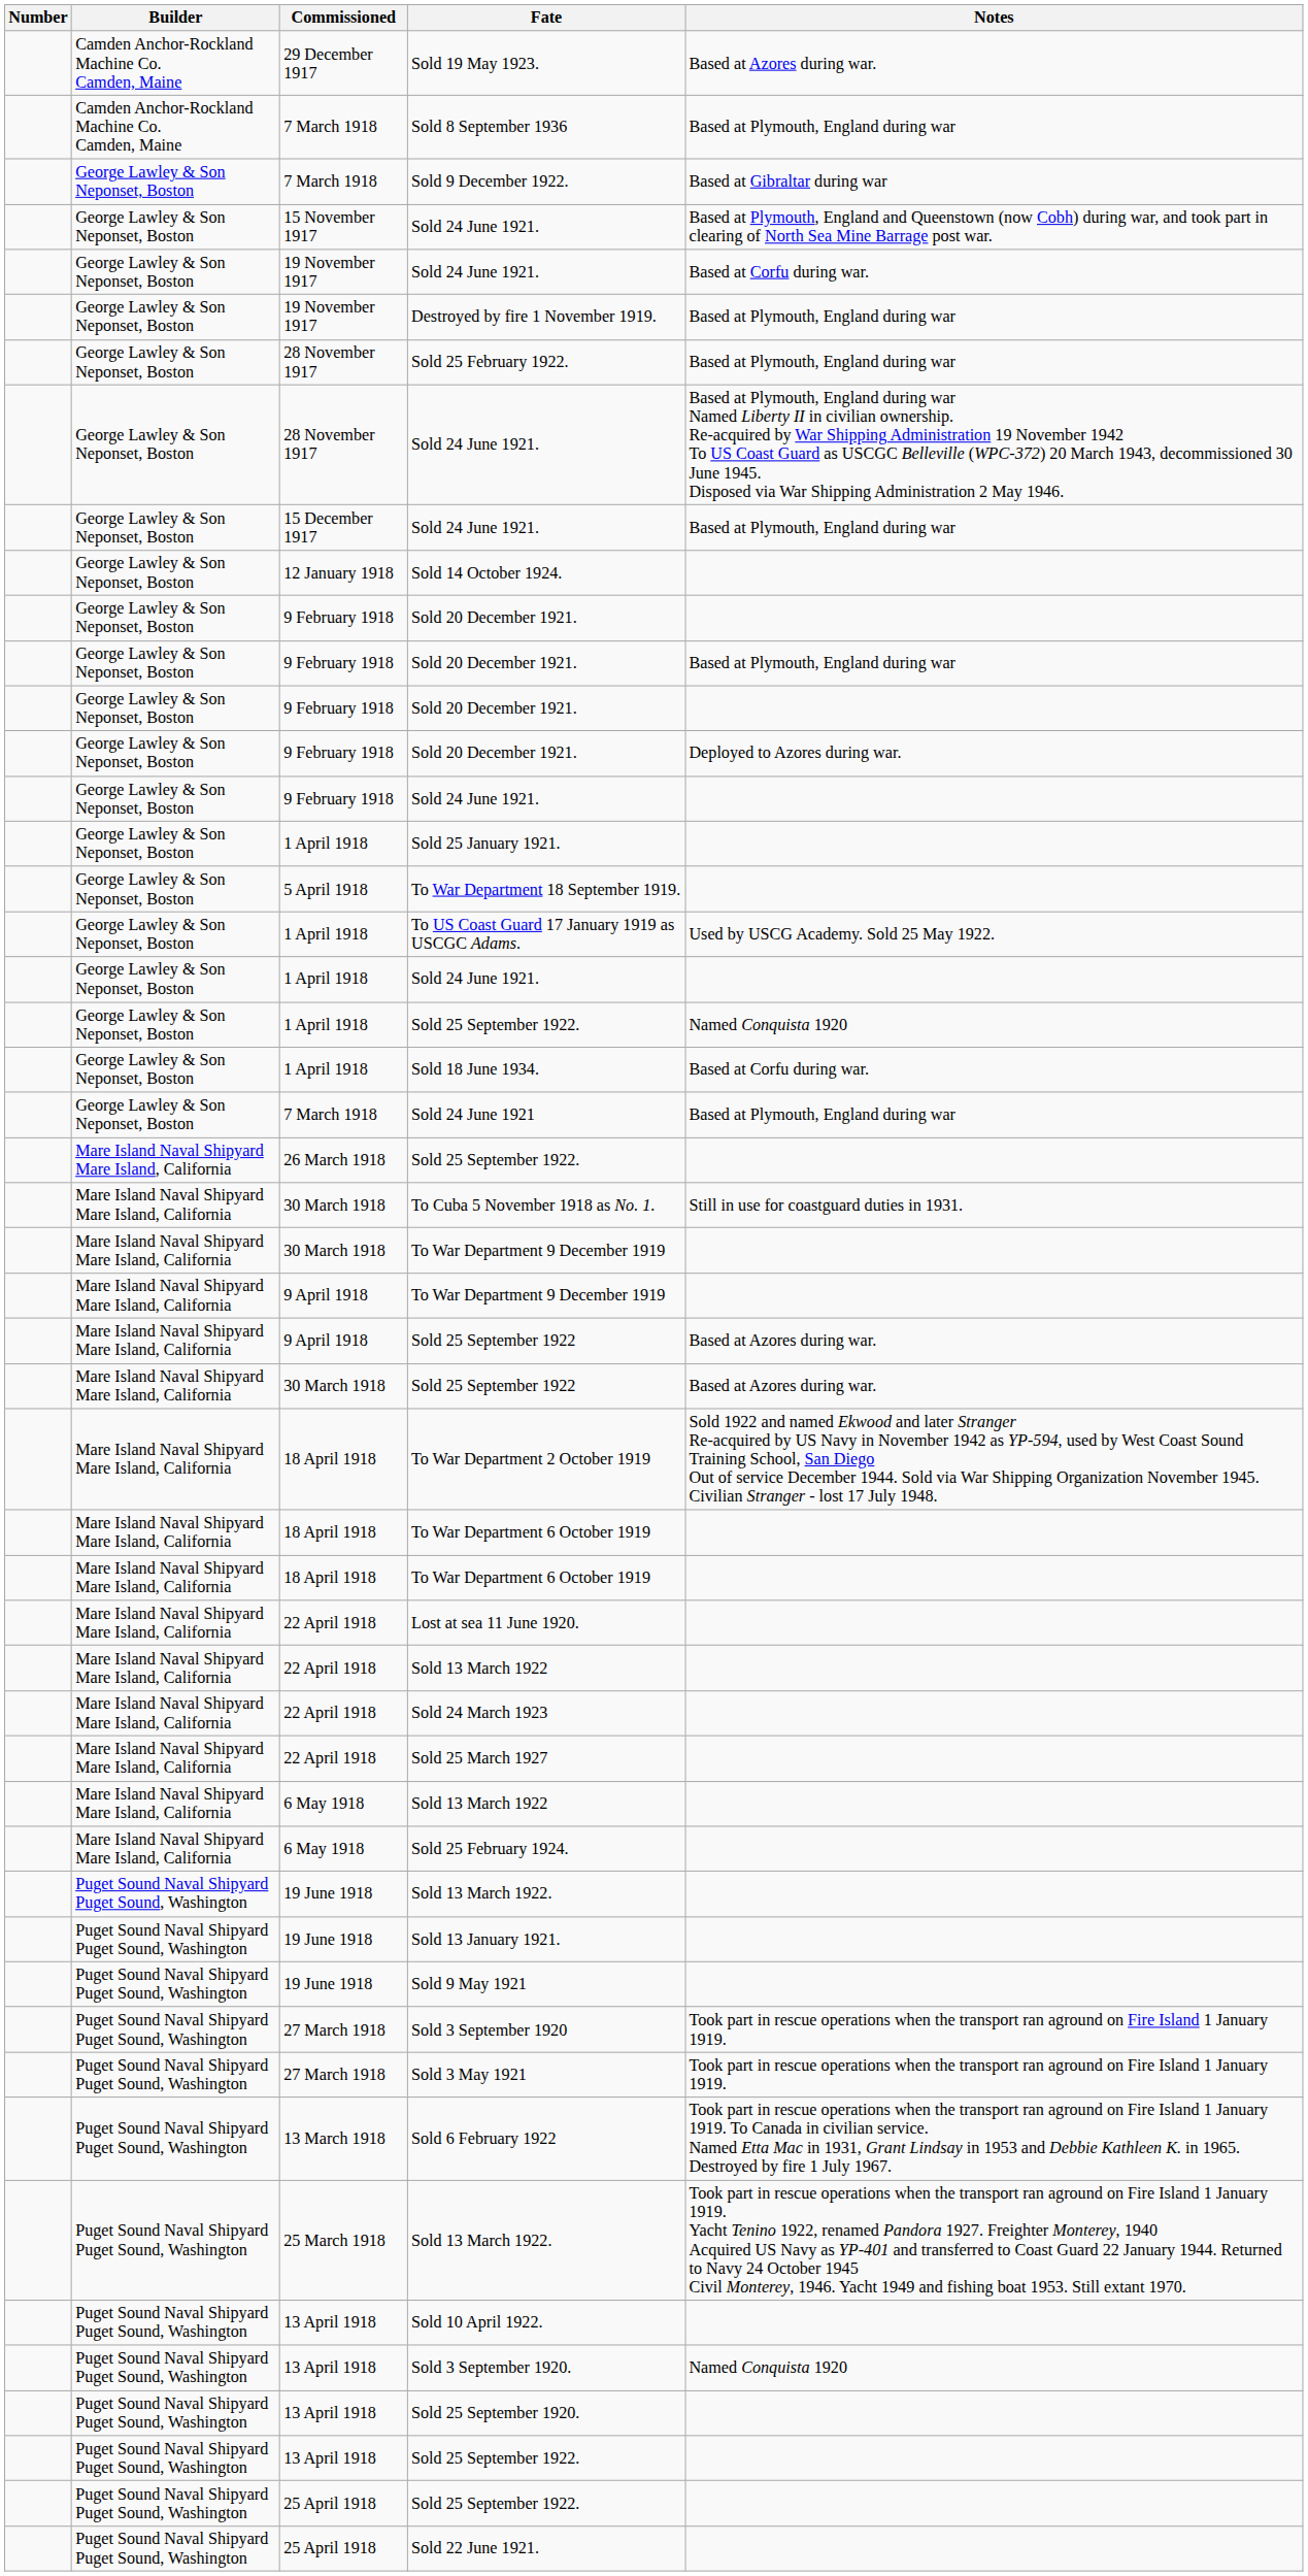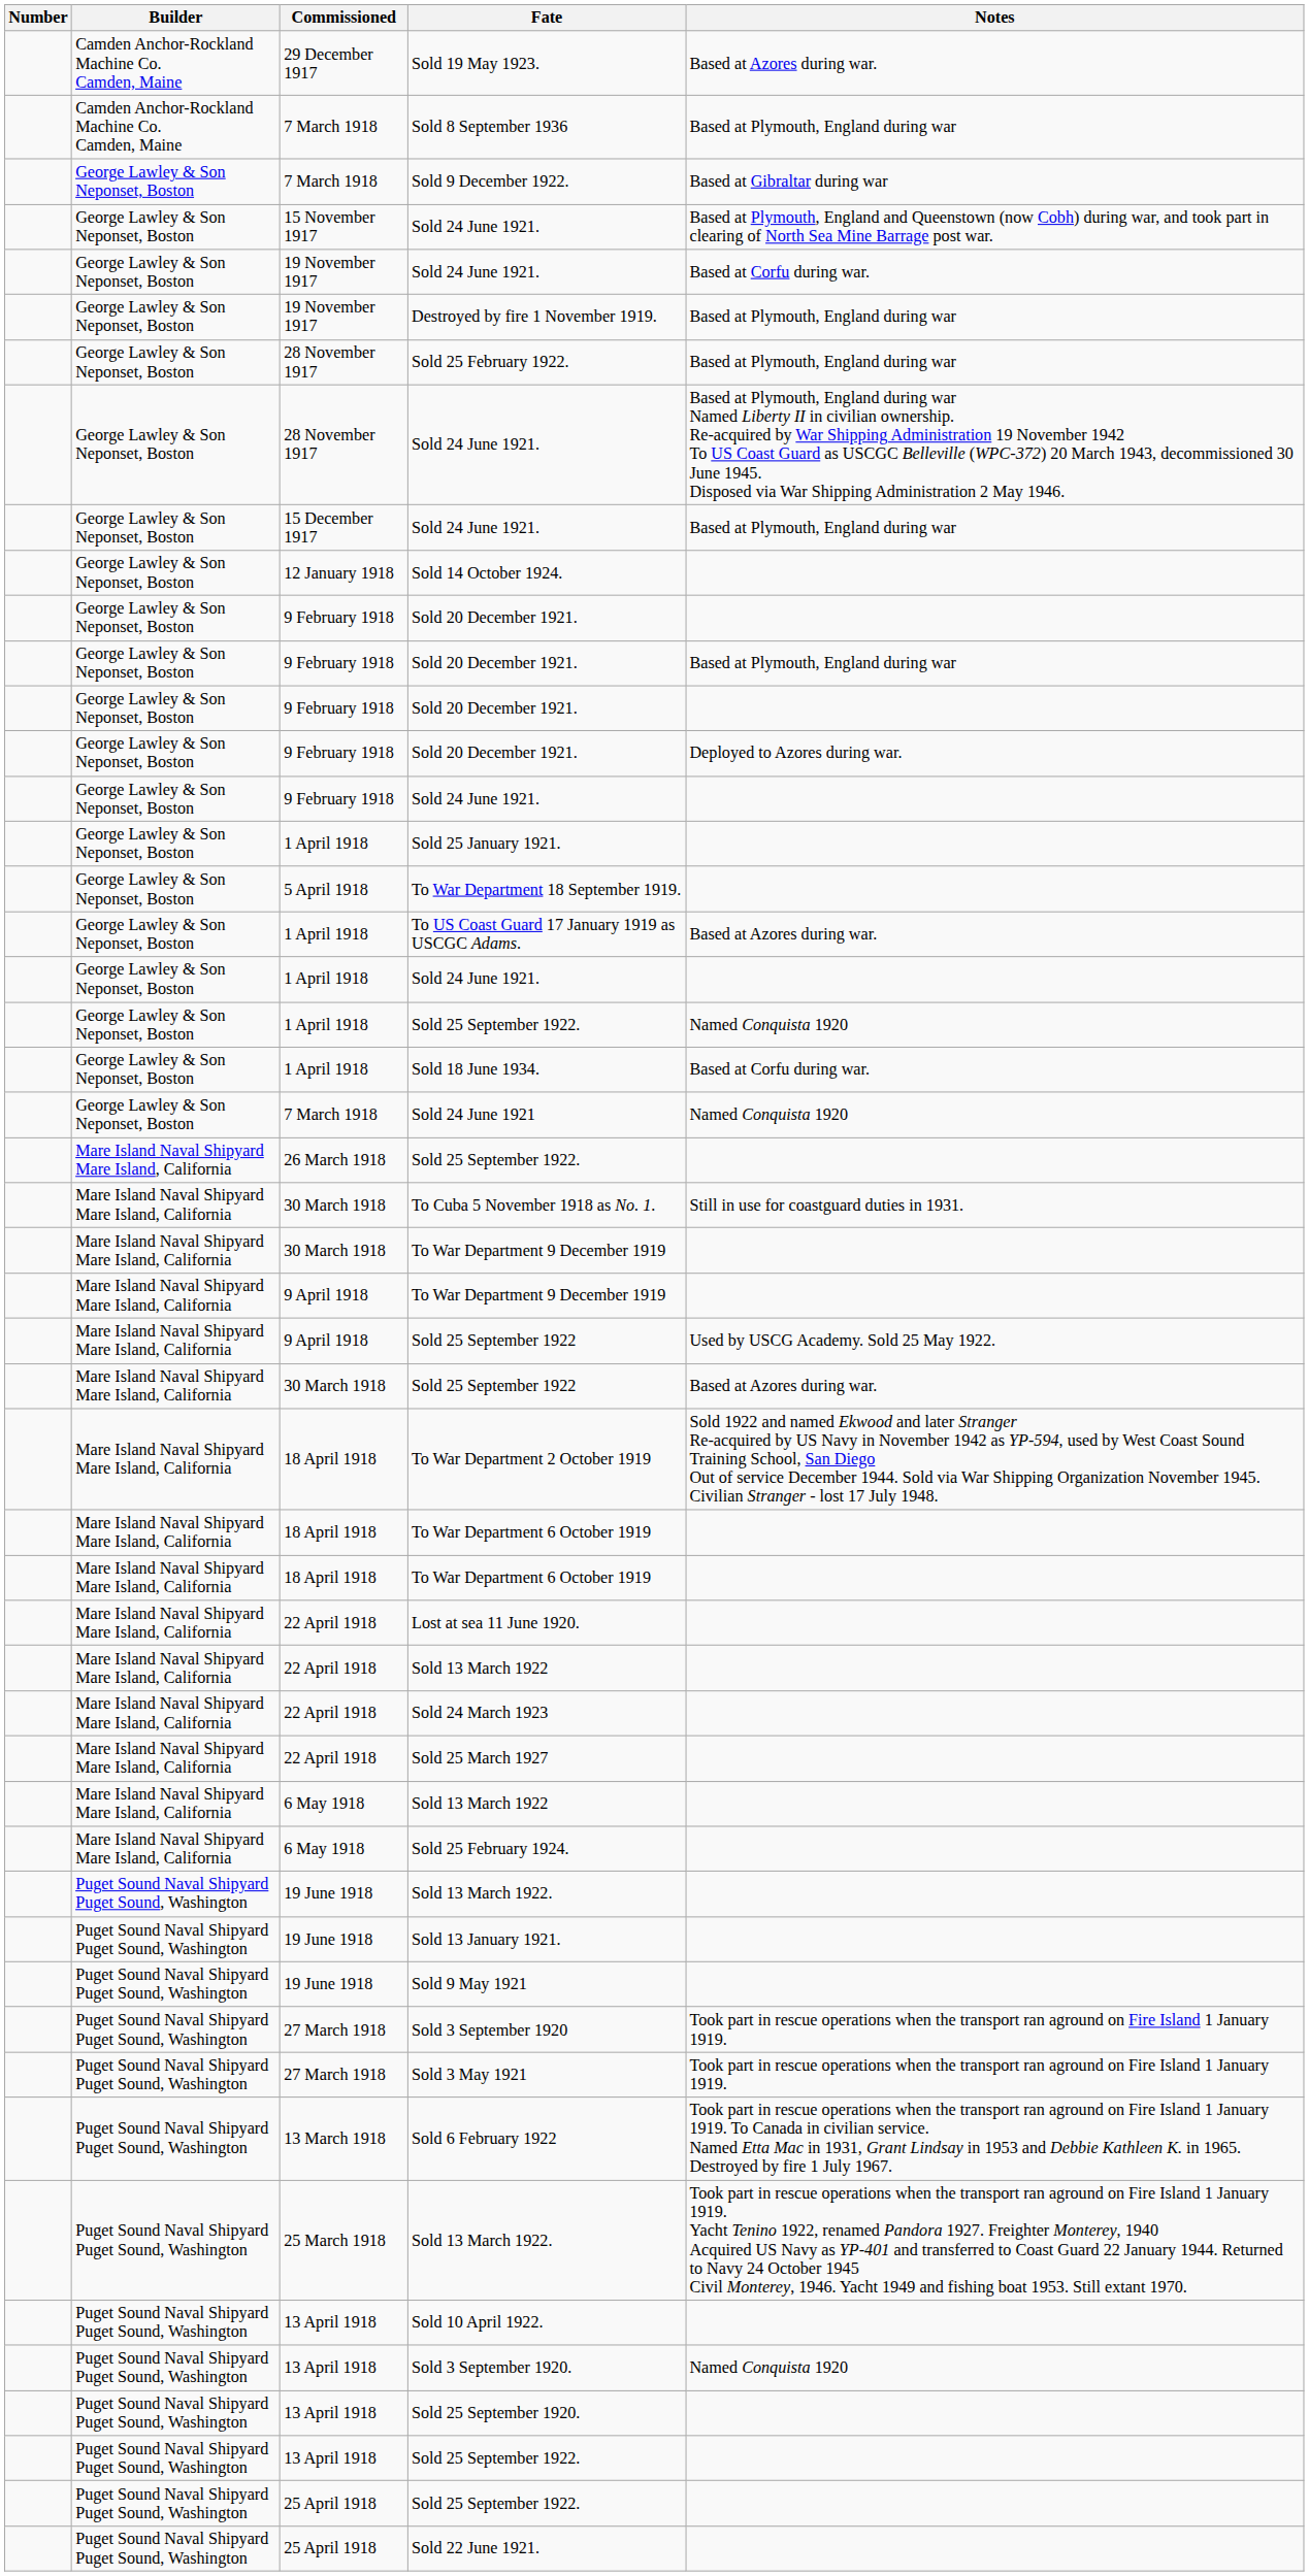To US Coast Guard 17 January 1919 as USCGC Adams. | Notes: Used by USCG Academy. Sold 25 May 1922. -> Based at Azores during war.
Sold 24 June 1921 | Notes: Based at Plymouth, England during war -> Named Conquista 1920
9 April 1918 / Sold 25 September 1922 | Notes: Based at Azores during war. -> Used by USCG Academy. Sold 25 May 1922.
